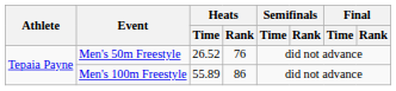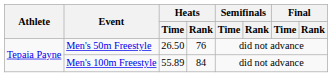Men's 50m Freestyle | Heats / Time: 26.52 -> 26.50
Men's 100m Freestyle | Heats / Rank: 86 -> 84
